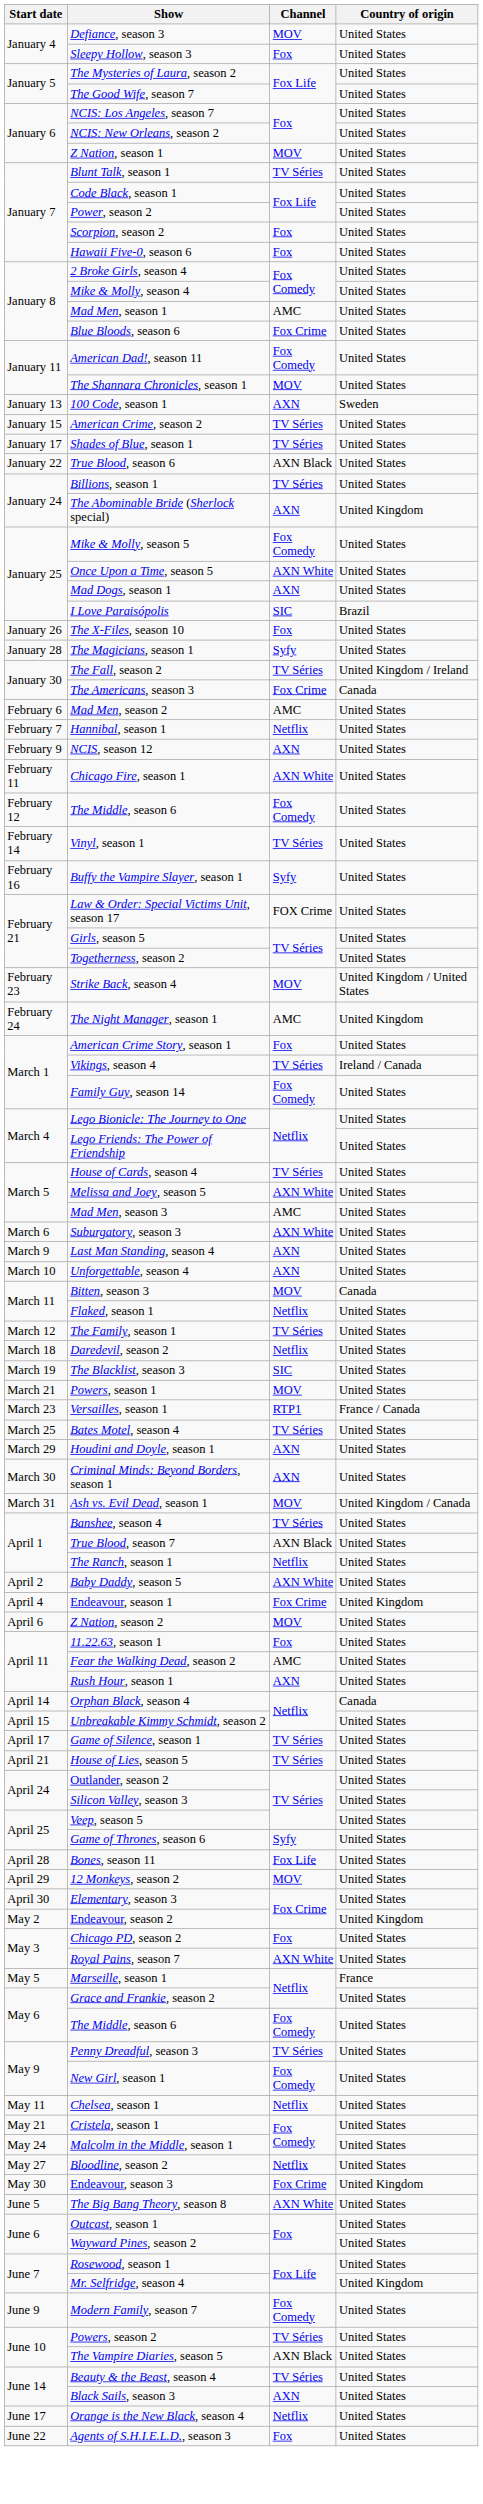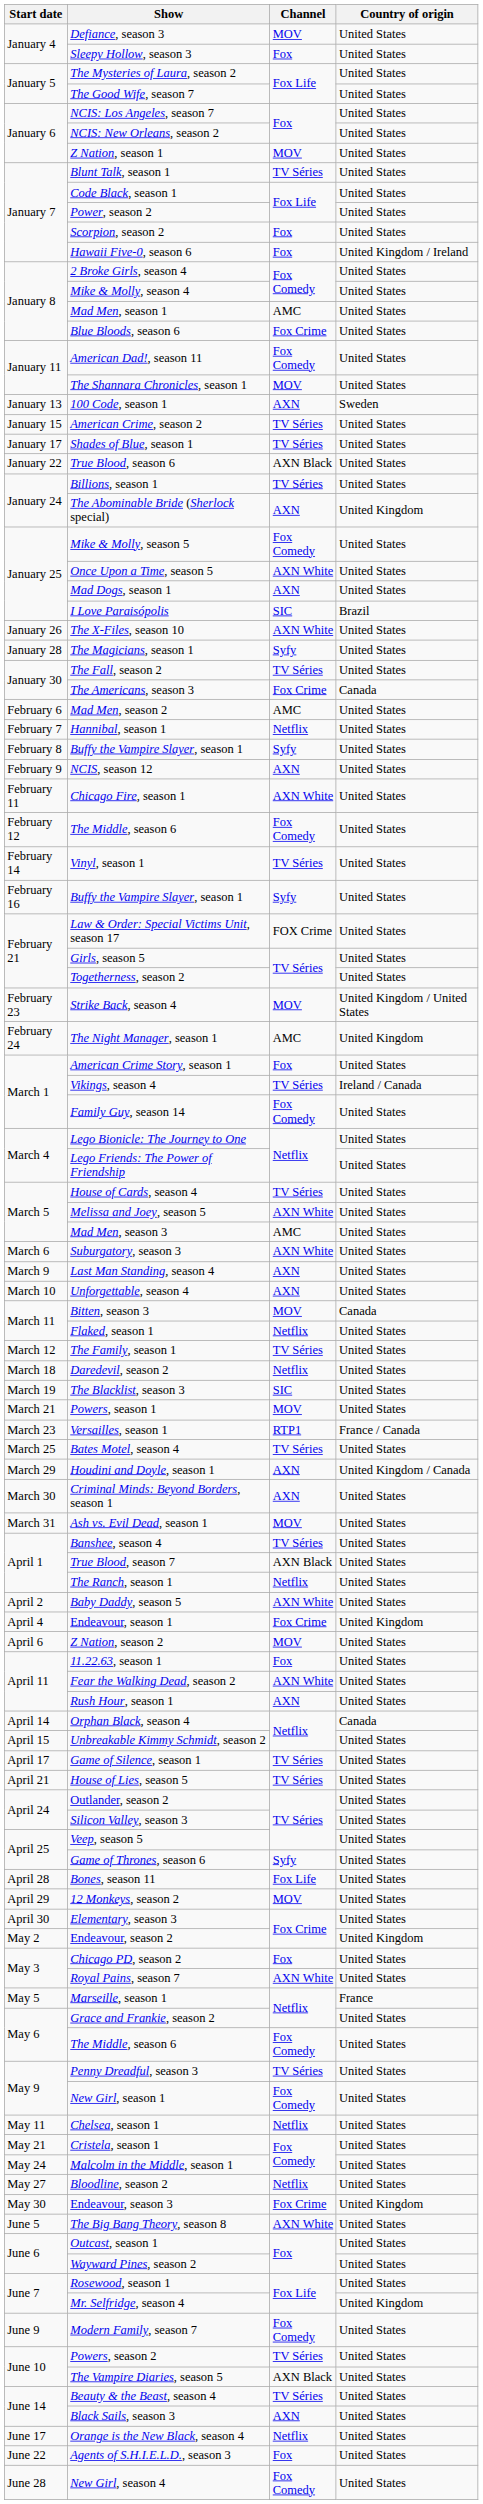Hawaii Five-0, season 6 | Country of origin: United States -> United Kingdom / Ireland
The X-Files, season 10 | Channel: Fox -> AXN White
The Fall, season 2 | Country of origin: United Kingdom / Ireland -> United States
+ row: February 8 | Buffy the Vampire Slayer, season 1 | Syfy | United States
Houdini and Doyle, season 1 | Country of origin: United States -> United Kingdom / Canada
Ash vs. Evil Dead, season 1 | Country of origin: United Kingdom / Canada -> United States
Fear the Walking Dead, season 2 | Channel: AMC -> AXN White
+ row: June 28 | New Girl, season 4 | Fox Comedy | United States
